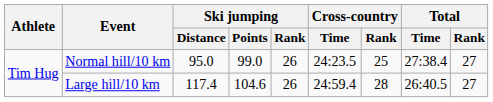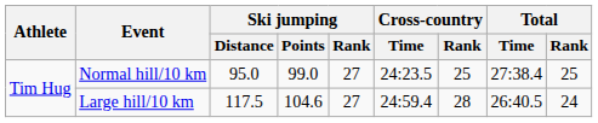Normal hill/10 km | Ski jumping / Rank: 26 -> 27
Normal hill/10 km | Total / Rank: 27 -> 25
Large hill/10 km | Ski jumping / Distance: 117.4 -> 117.5
Large hill/10 km | Ski jumping / Rank: 26 -> 27
Large hill/10 km | Total / Rank: 27 -> 24
